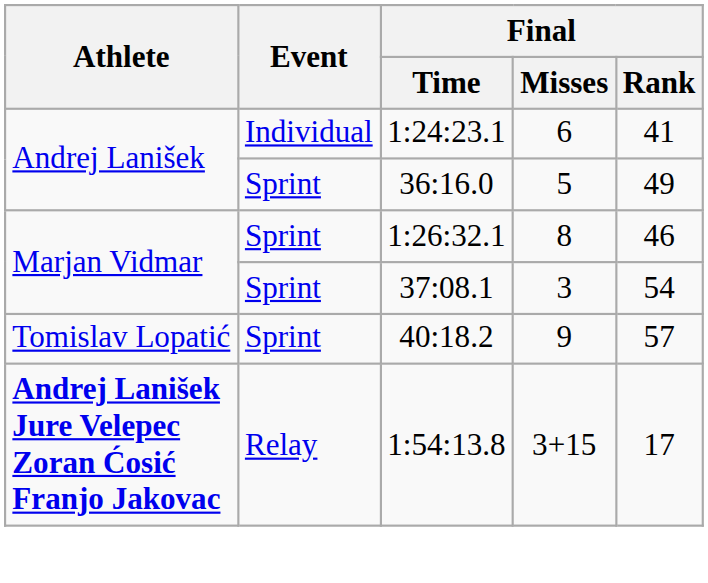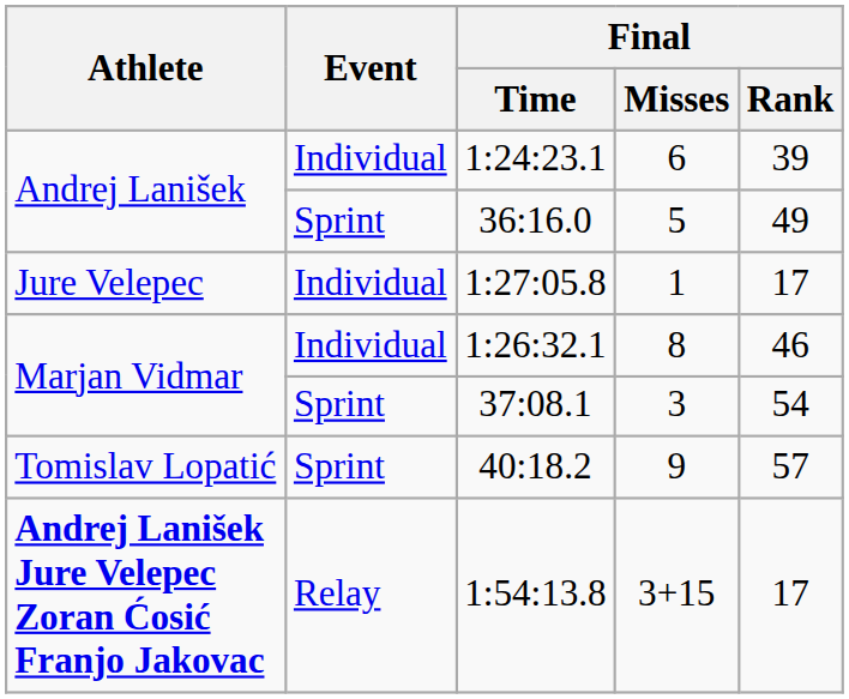1:24:23.1 | Final / Rank: 41 -> 39
+ row: Jure Velepec | Individual | 1:27:05.8 | 1 | 17
1:26:32.1 | Event: Sprint -> Individual
